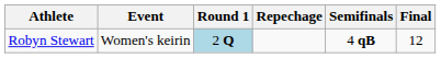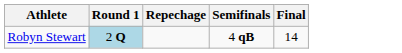- column: Event | Women's keirin
Robyn Stewart | Final: 12 -> 14
